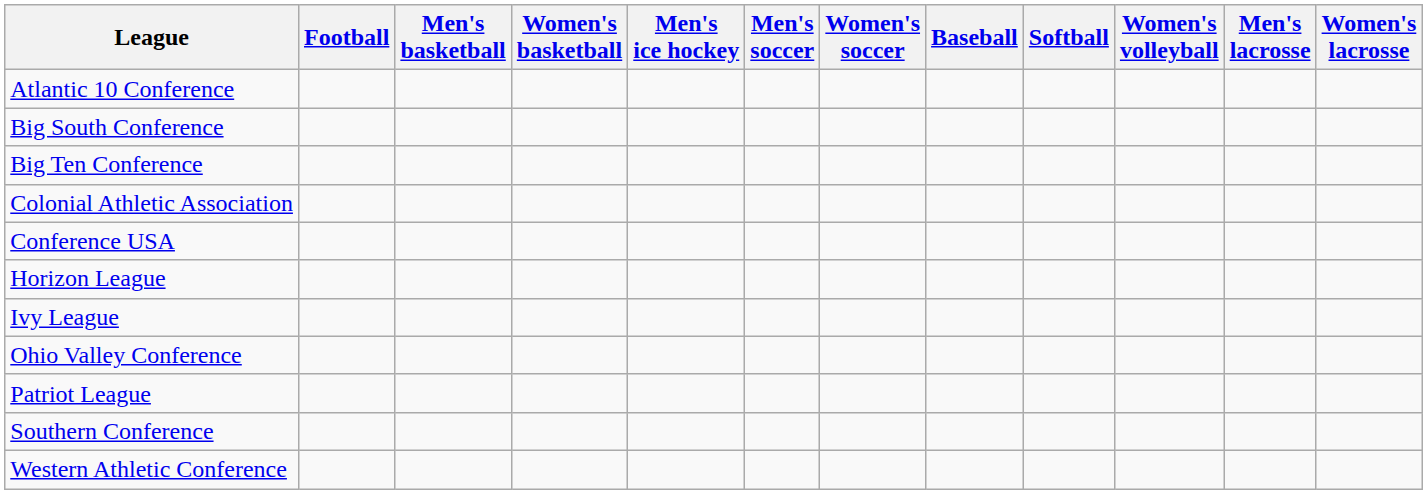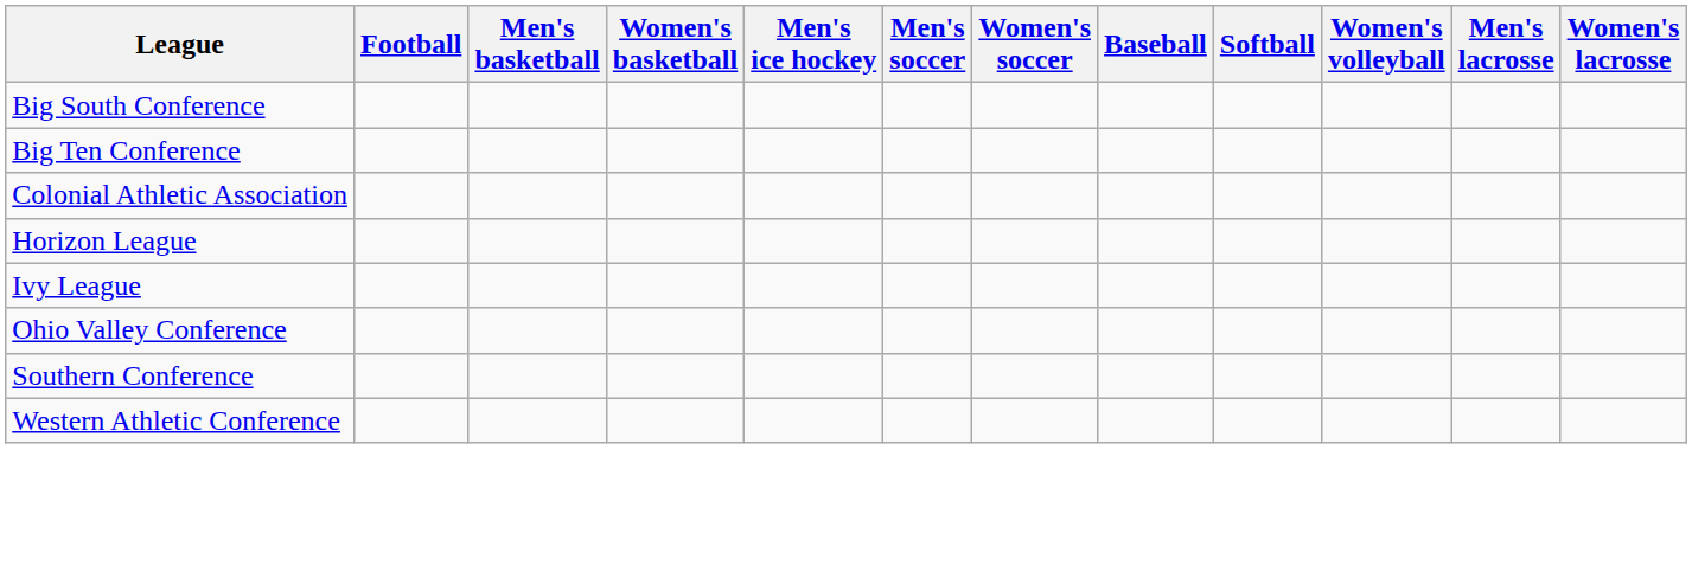- row: Atlantic 10 Conference
- row: Conference USA
- row: Patriot League
